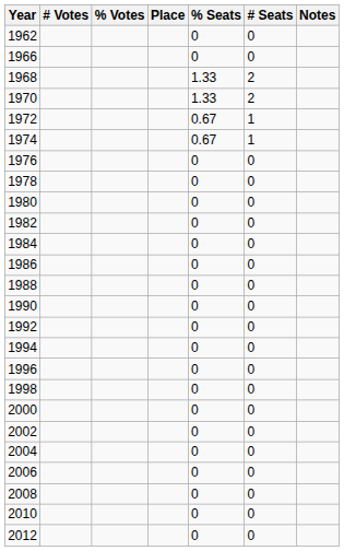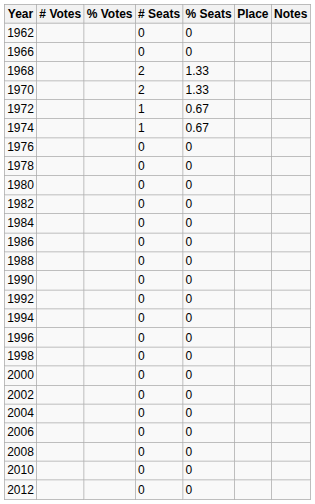columns swapped: # Seats <-> Place
